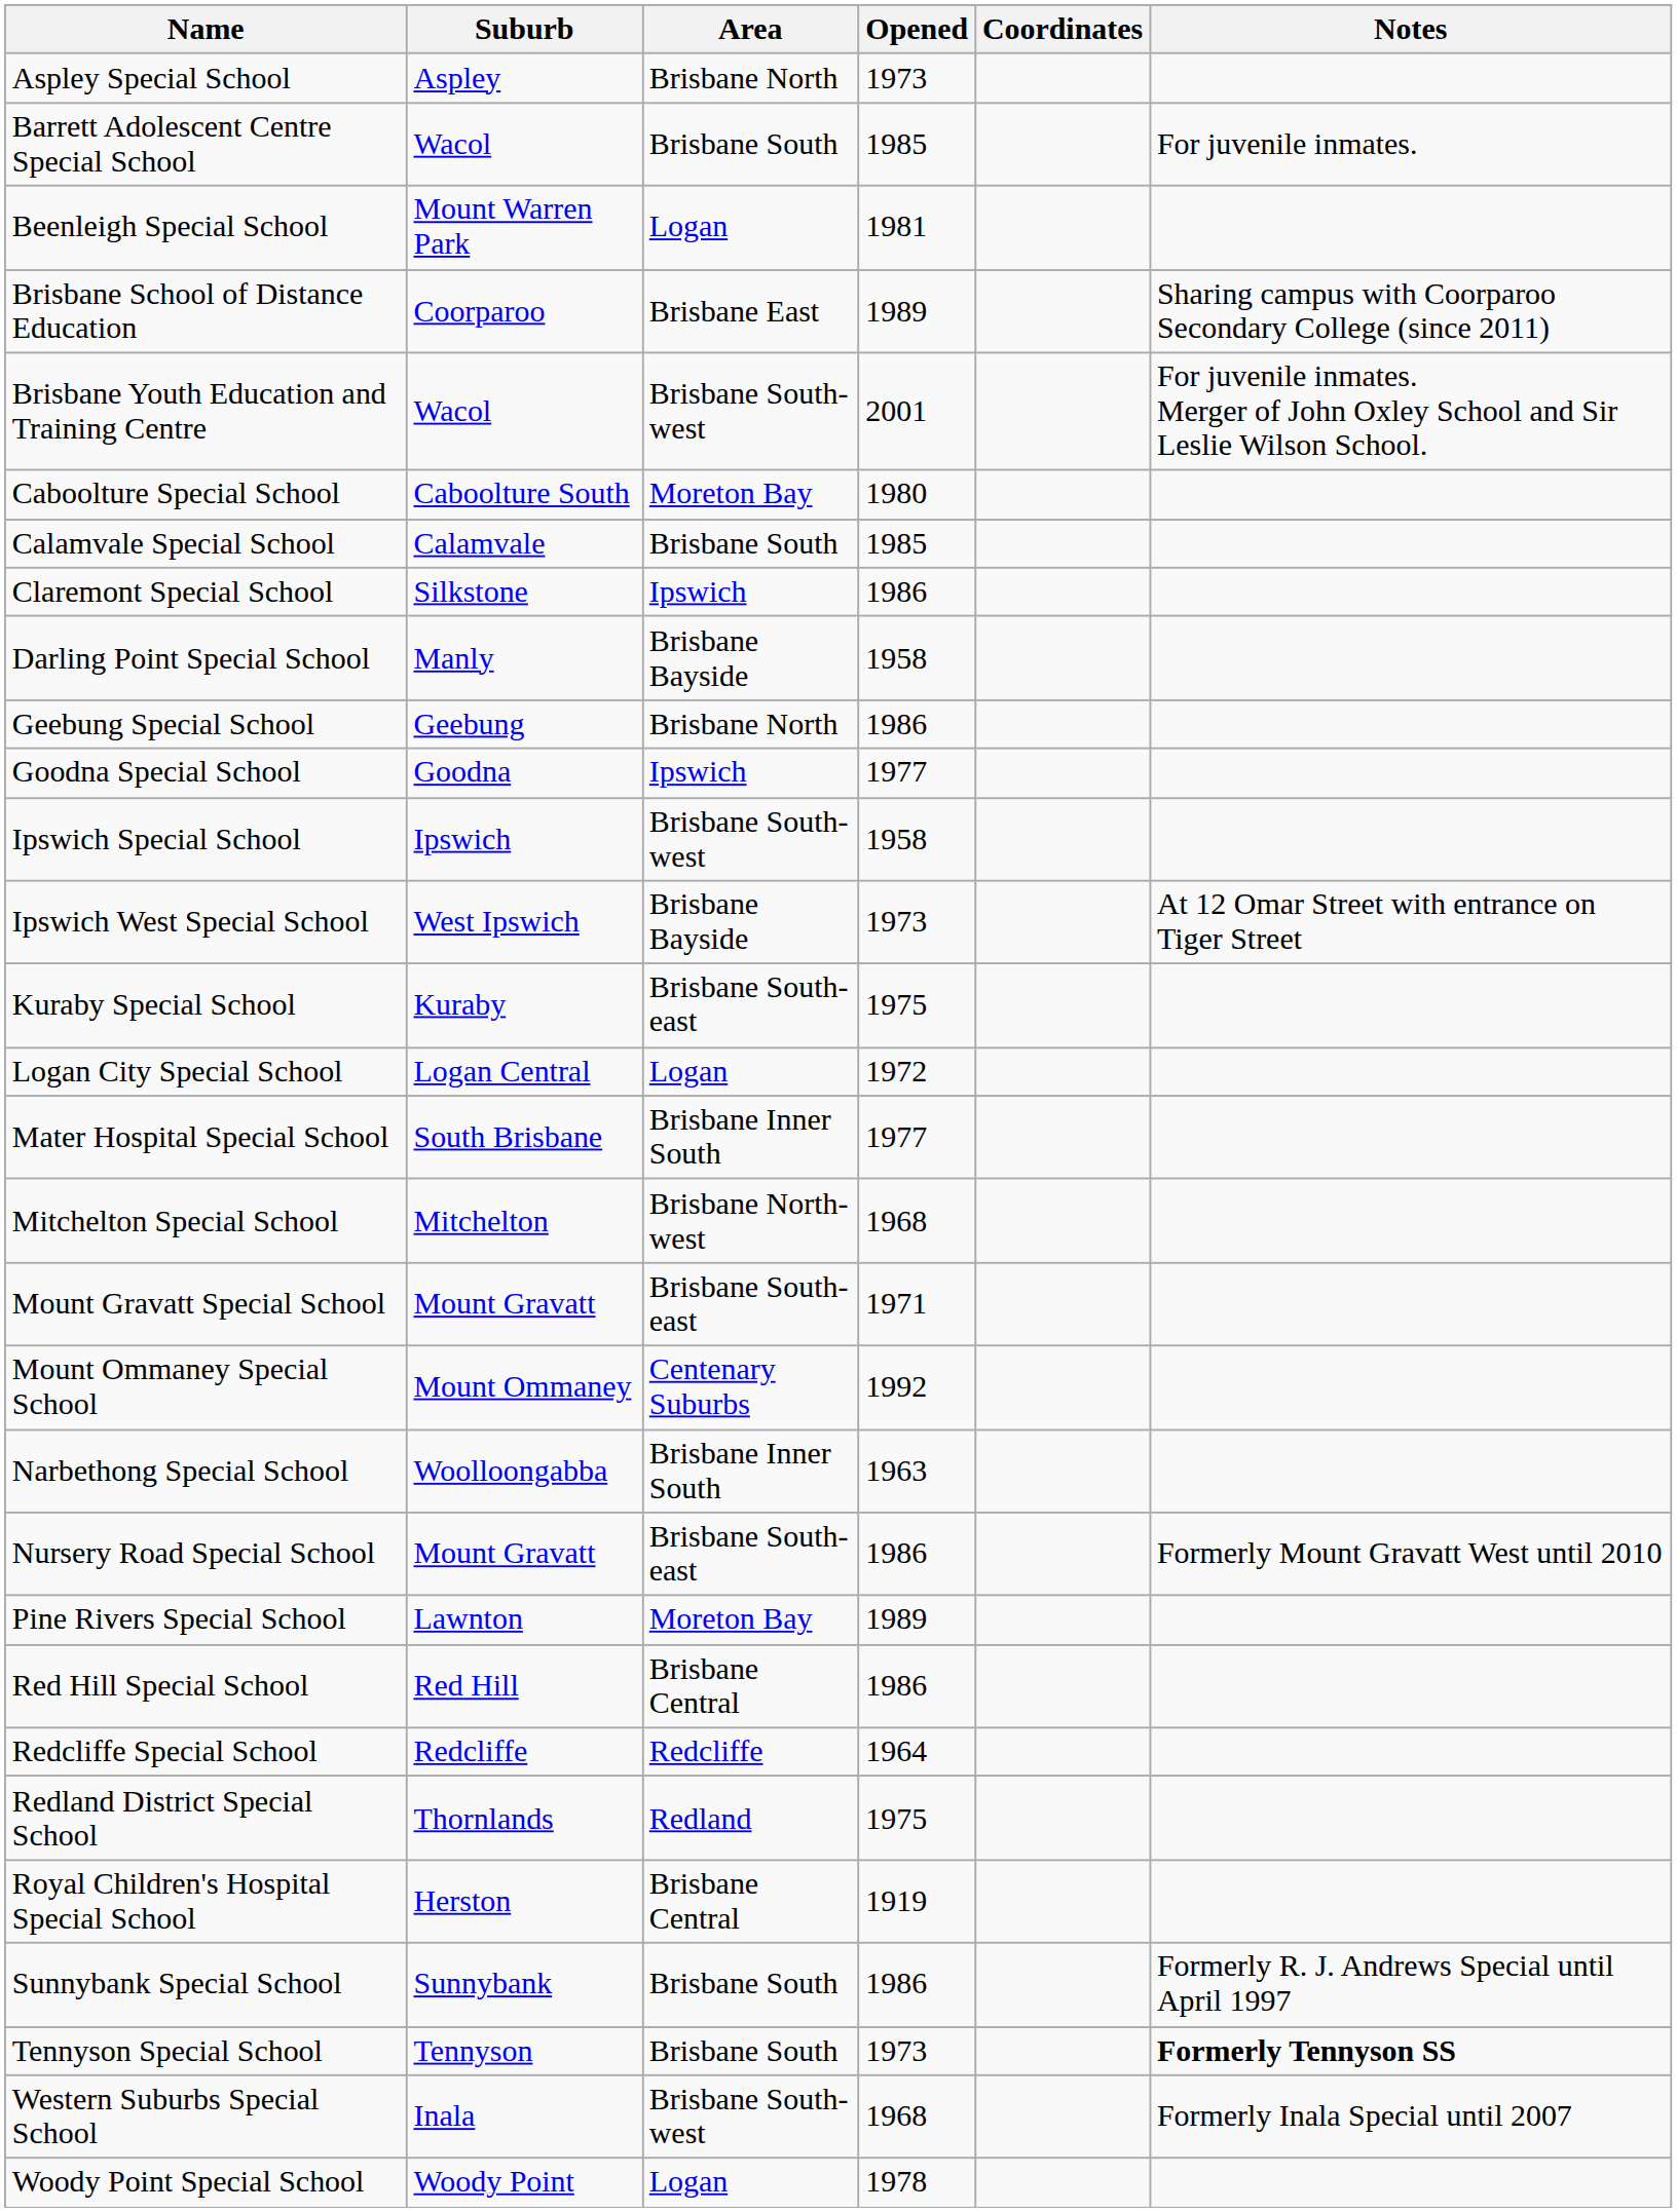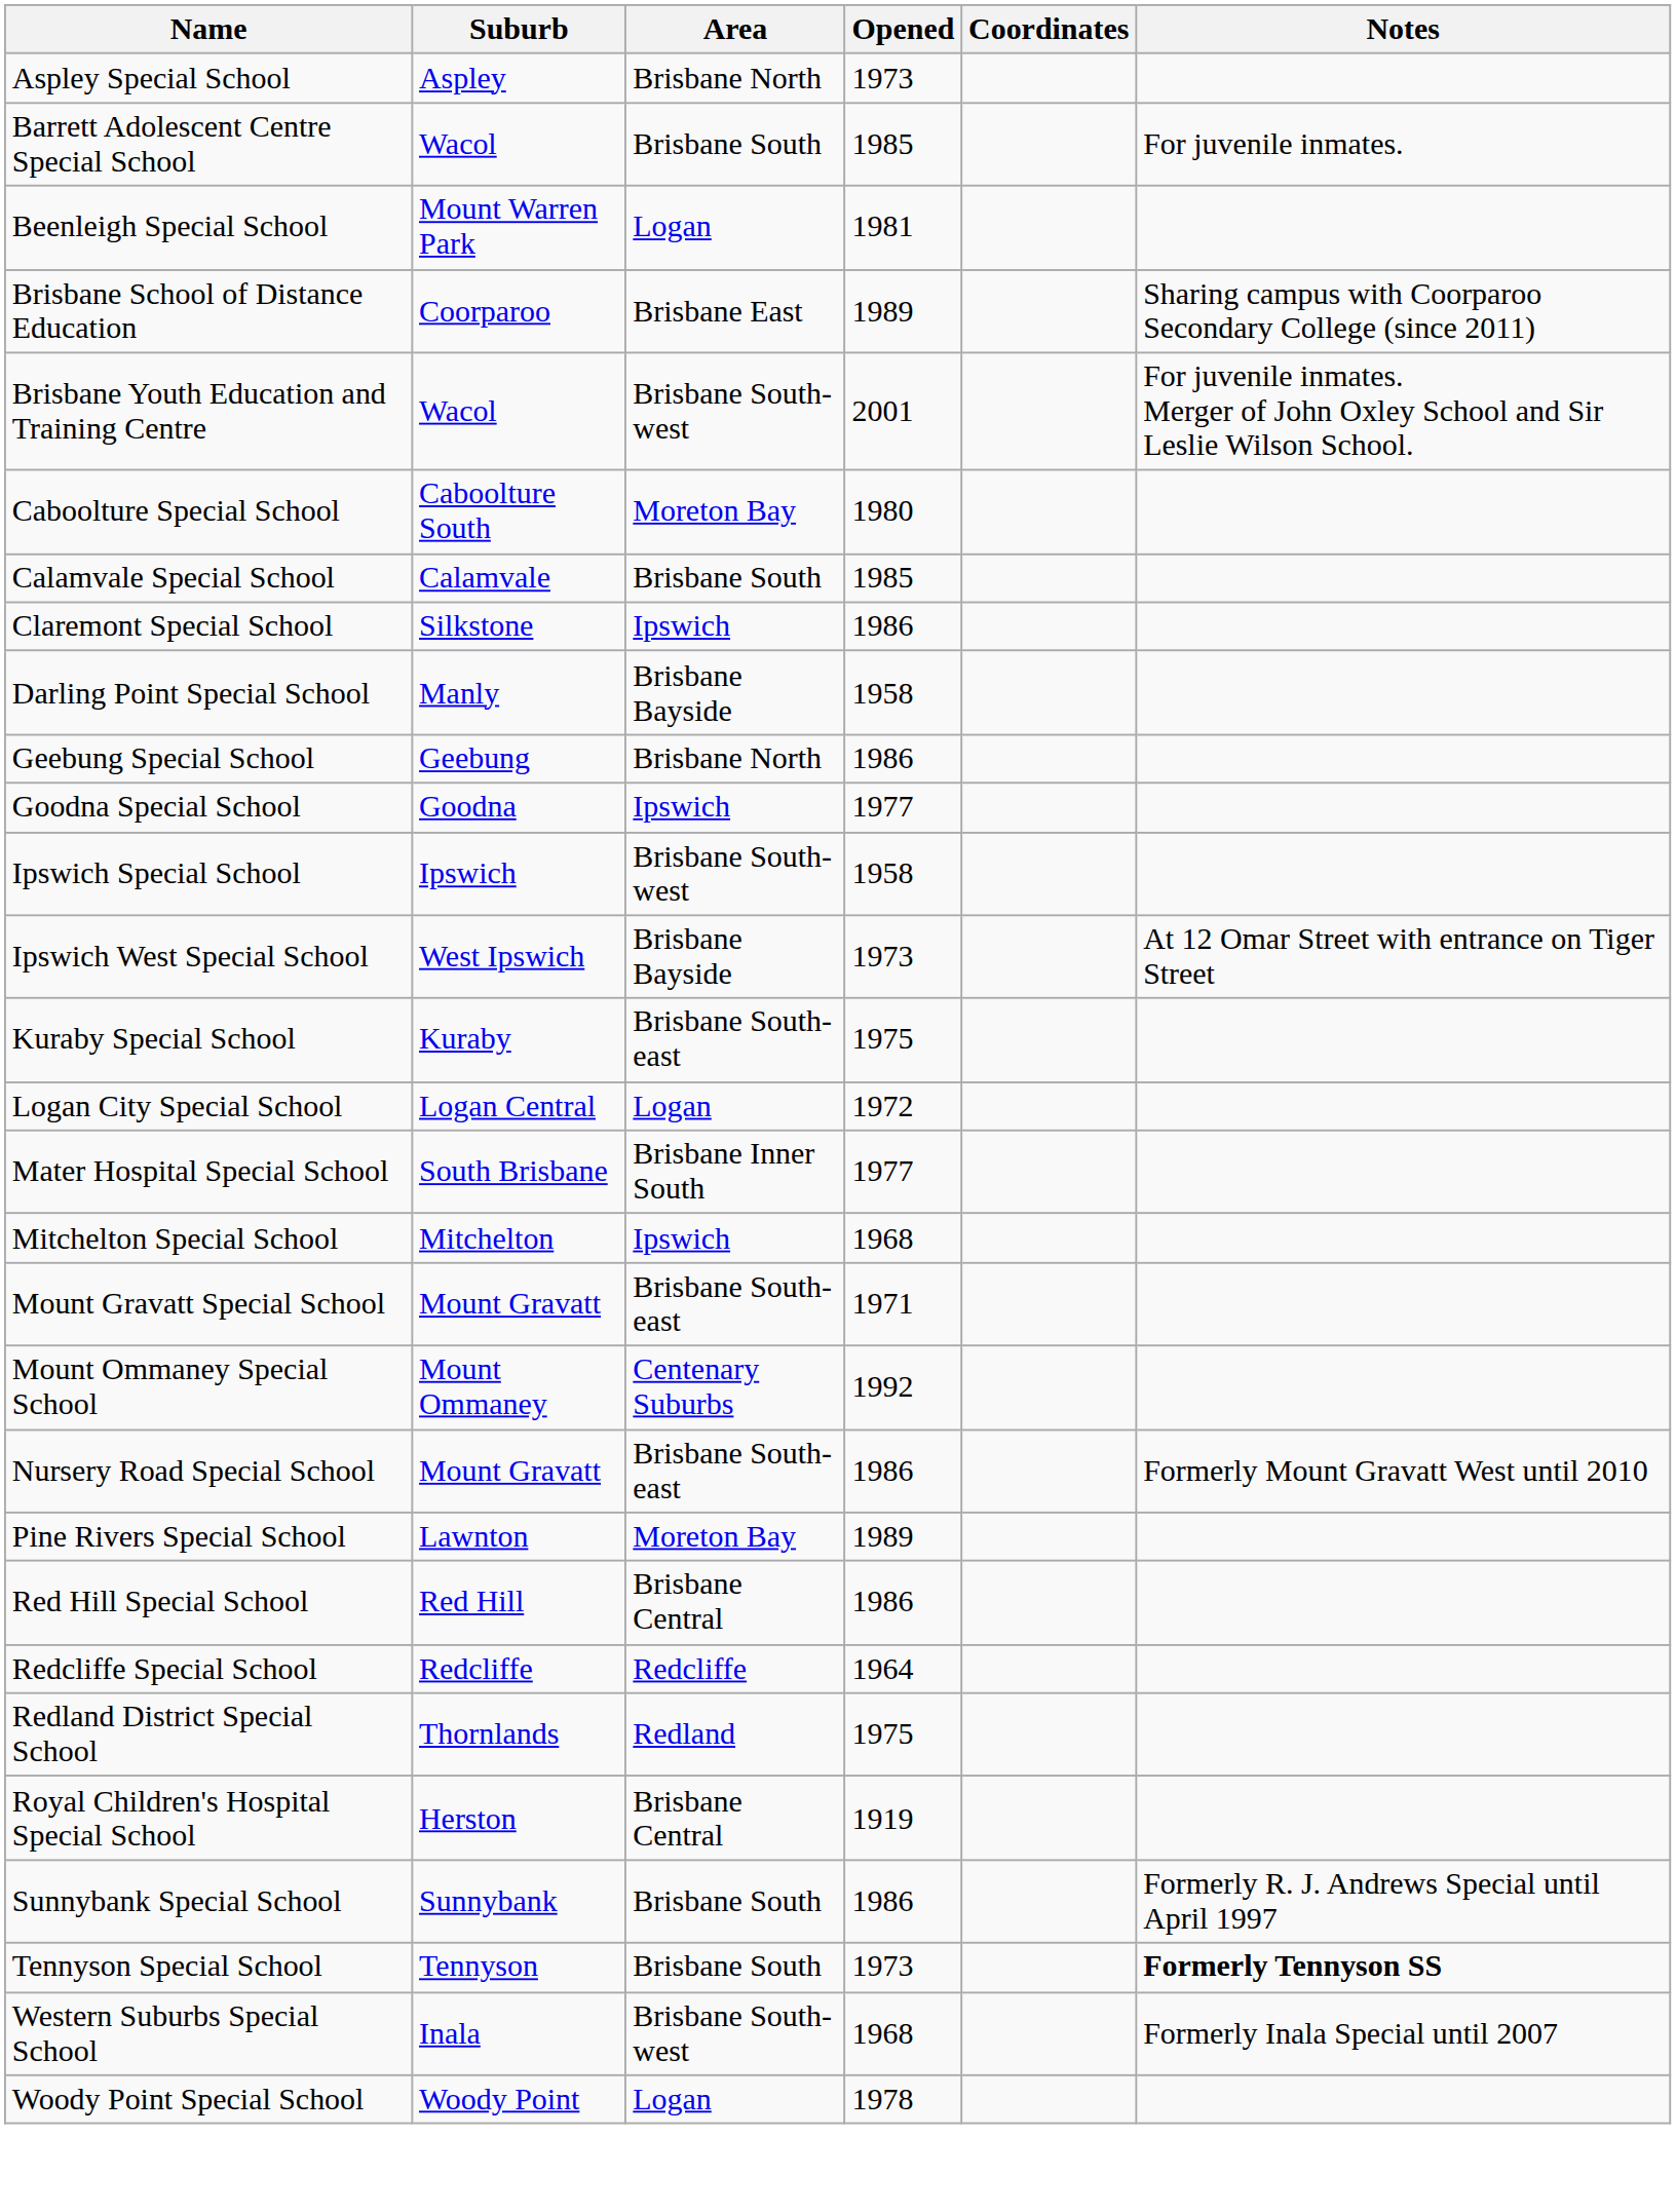Mitchelton Special School | Area: Brisbane North-west -> Ipswich
- row: Narbethong Special School | Woolloongabba | Brisbane Inner South | 1963
